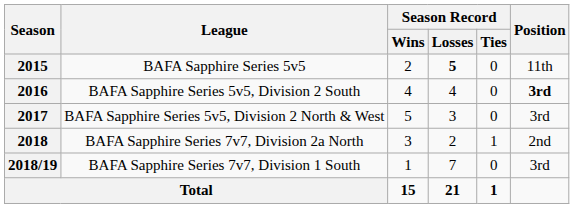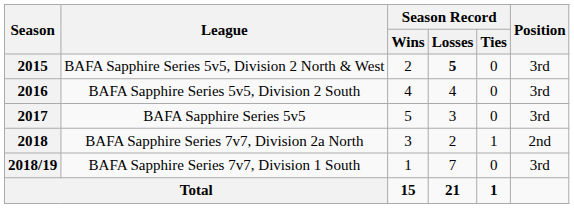2015 | League: BAFA Sapphire Series 5v5 -> BAFA Sapphire Series 5v5, Division 2 North & West
2015 | Position: 11th -> 3rd
2016 | Position: bold -> normal
2017 | League: BAFA Sapphire Series 5v5, Division 2 North & West -> BAFA Sapphire Series 5v5
